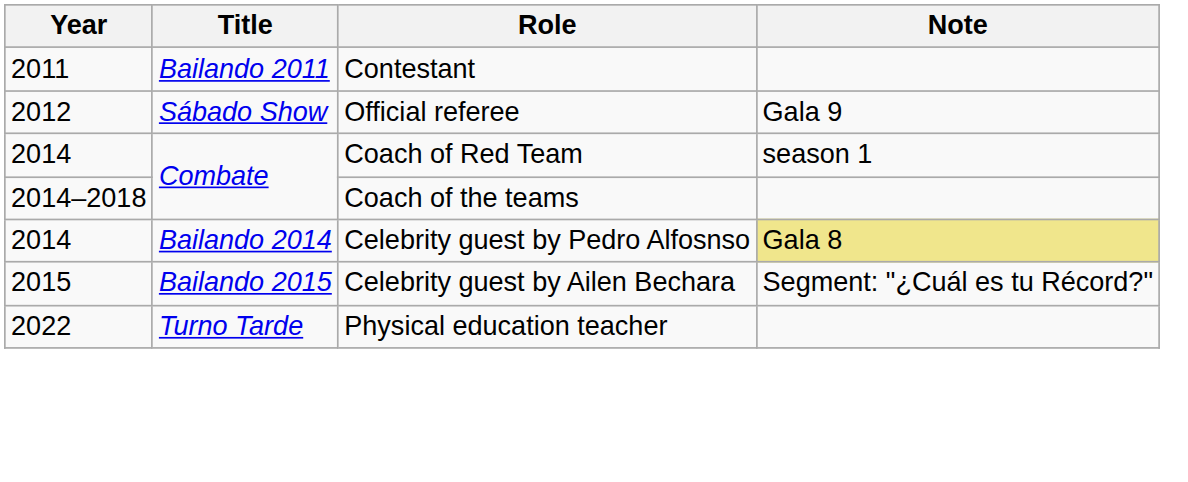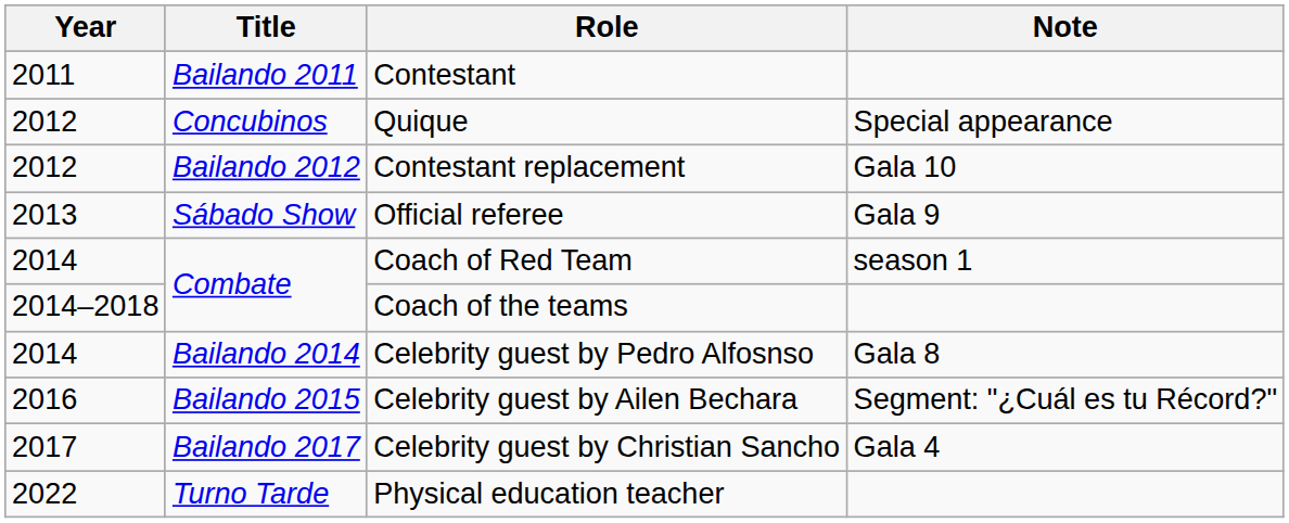+ row: 2012 | Concubinos | Quique | Special appearance
+ row: 2012 | Bailando 2012 | Contestant replacement | Gala 10
Official referee | Year: 2012 -> 2013
Celebrity guest by Pedro Alfosnso | Note: khaki background -> no background
Celebrity guest by Ailen Bechara | Year: 2015 -> 2016
+ row: 2017 | Bailando 2017 | Celebrity guest by Christian Sancho | Gala 4
